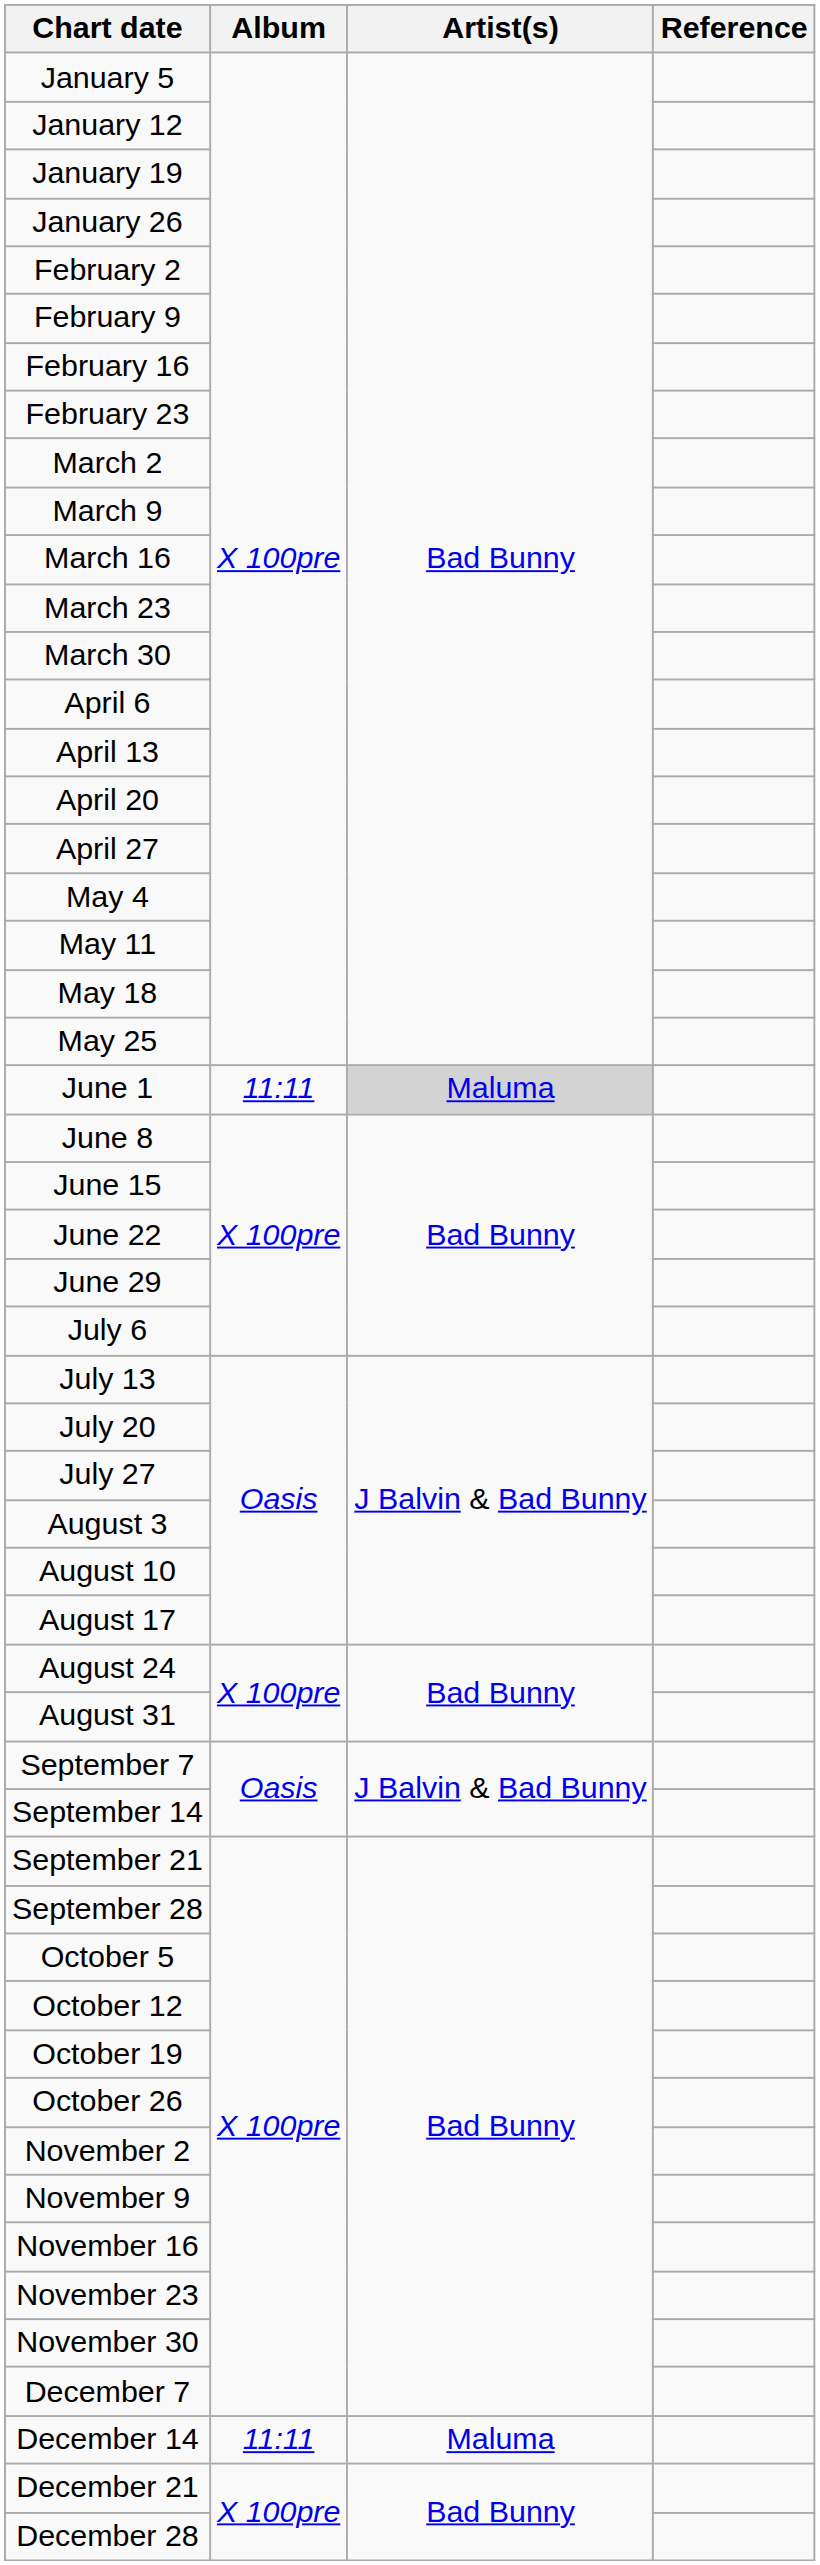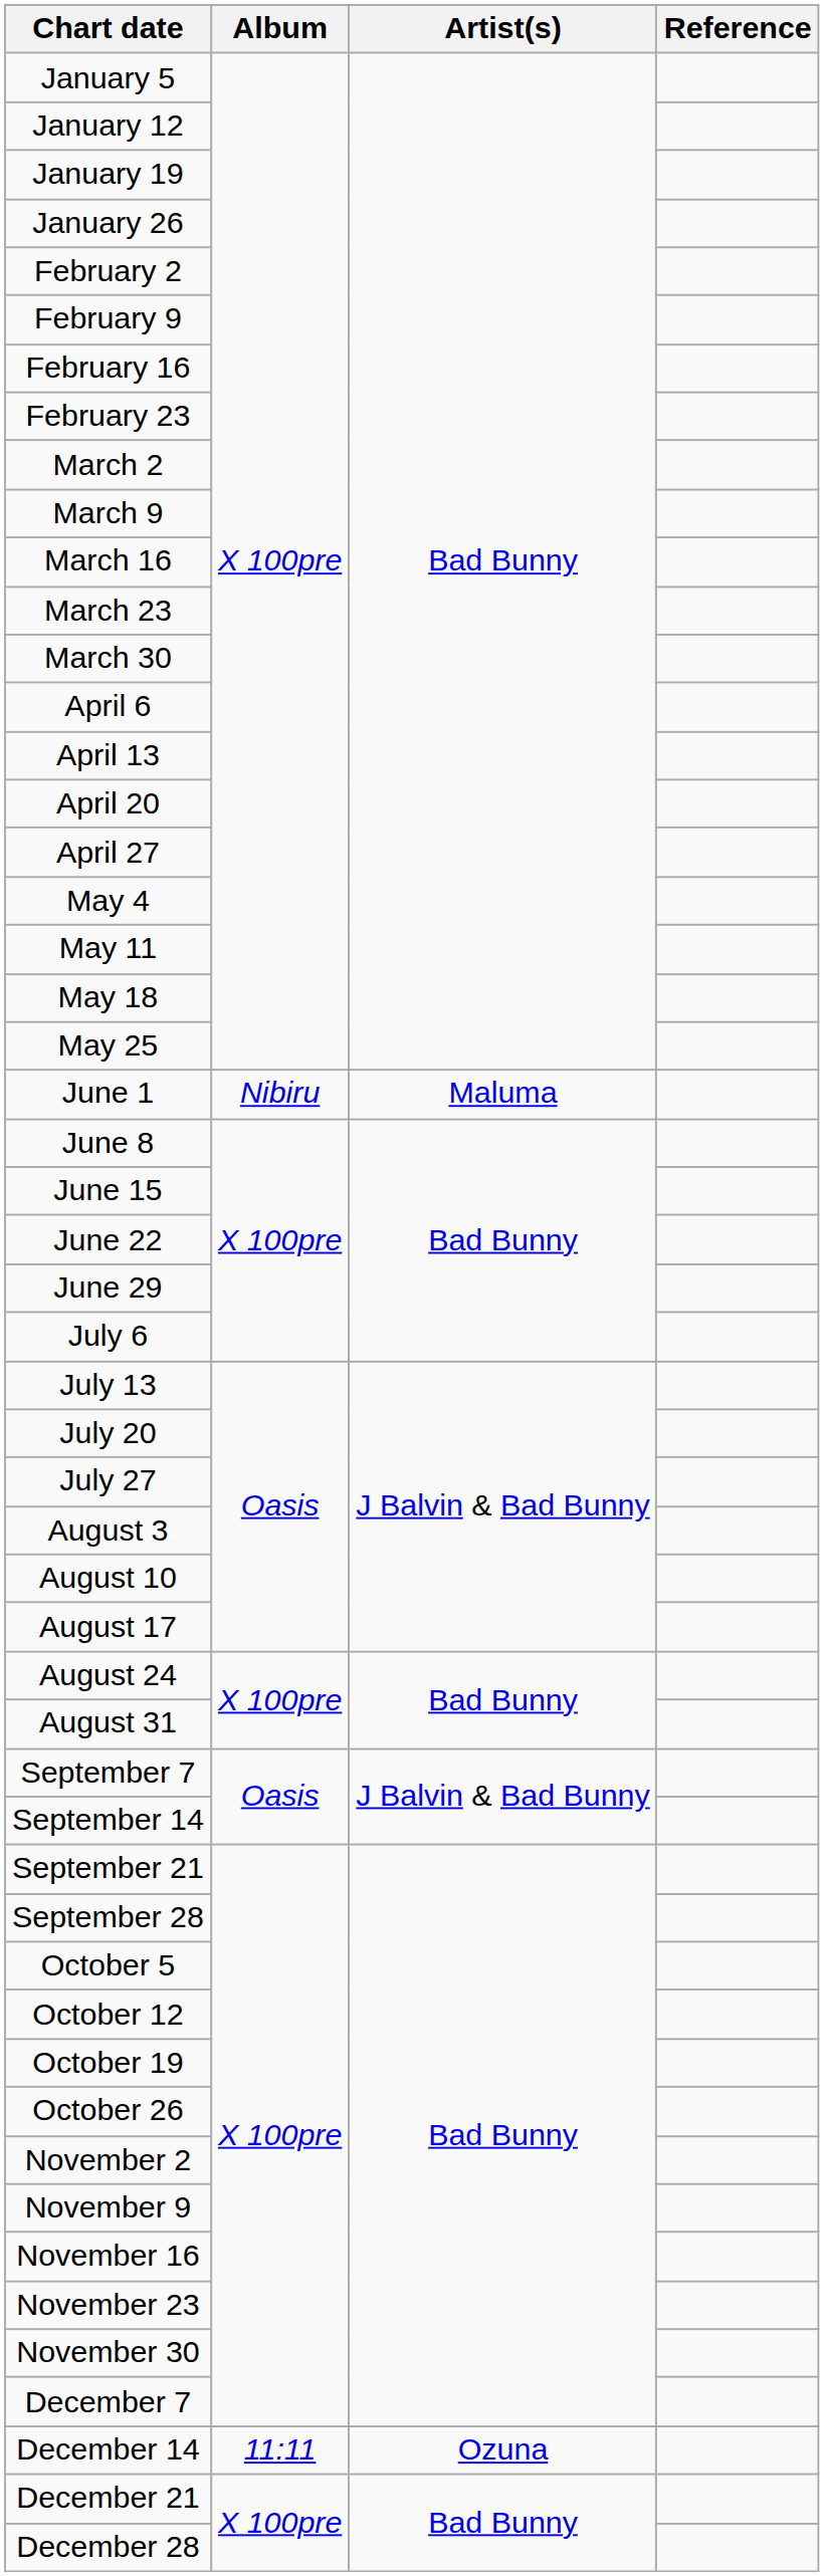June 1 | Album: 11:11 -> Nibiru
June 1 | Artist(s): lightgrey background -> no background
December 14 | Artist(s): Maluma -> Ozuna
